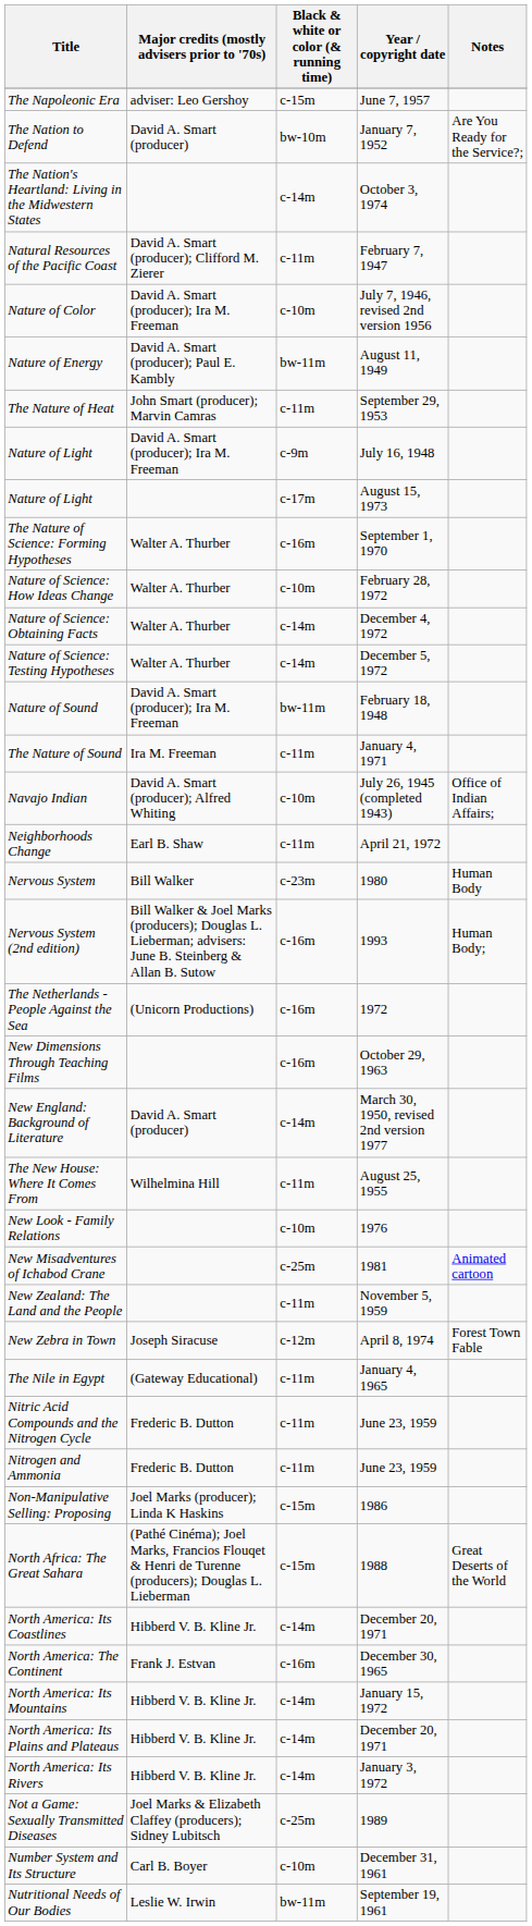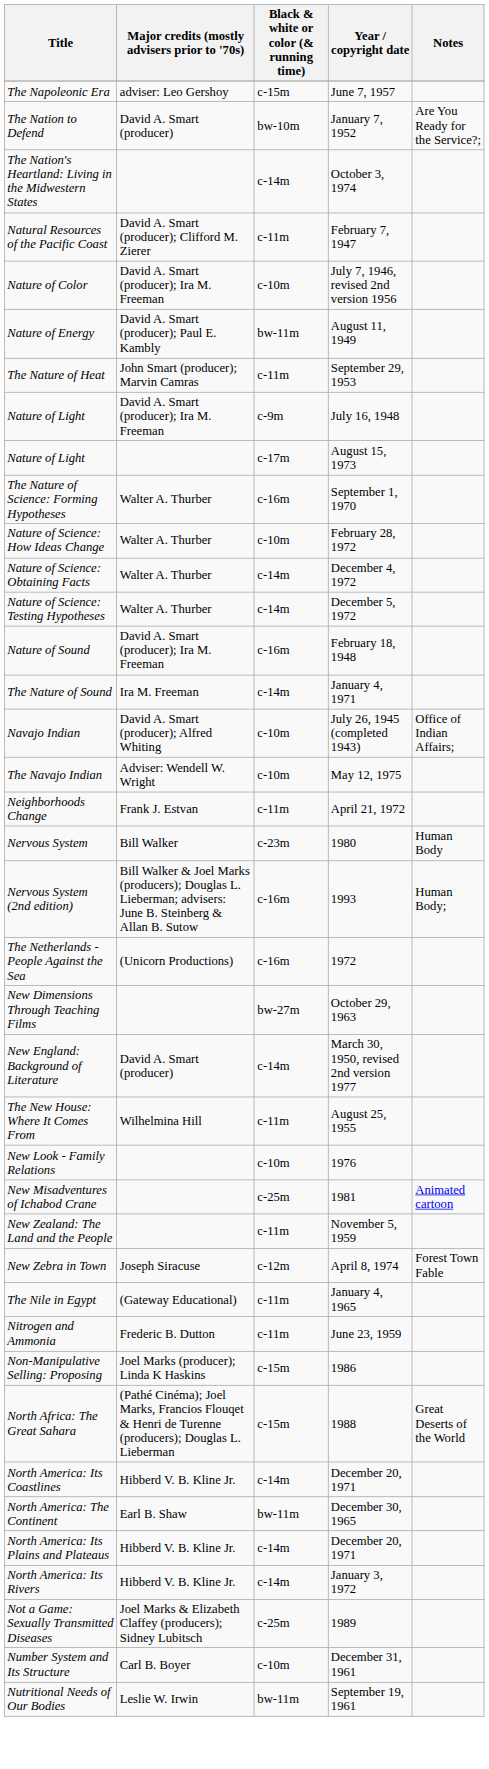Nature of Sound | Black & white or color (& running time): bw-11m -> c-16m
The Nature of Sound | Black & white or color (& running time): c-11m -> c-14m
+ row: The Navajo Indian | Adviser: Wendell W. Wright | c-10m | May 12, 1975
Neighborhoods Change | Major credits (mostly advisers prior to '70s): Earl B. Shaw -> Frank J. Estvan
New Dimensions Through Teaching Films | Black & white or color (& running time): c-16m -> bw-27m
- row: Nitric Acid Compounds and the Nitrogen Cycle | Frederic B. Dutton | c-11m | June 23, 1959
North America: The Continent | Major credits (mostly advisers prior to '70s): Frank J. Estvan -> Earl B. Shaw
North America: The Continent | Black & white or color (& running time): c-16m -> bw-11m
- row: North America: Its Mountains | Hibberd V. B. Kline Jr. | c-14m | January 15, 1972
